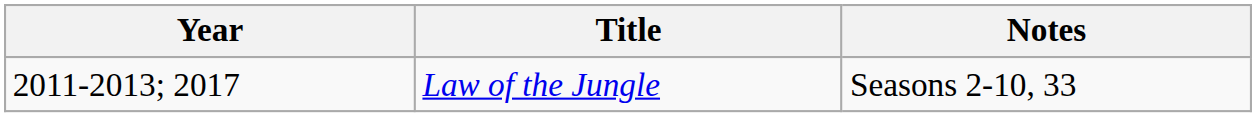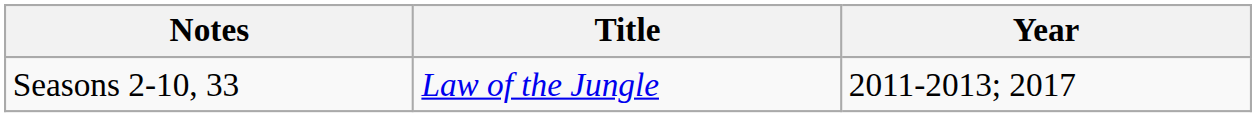columns swapped: Year <-> Notes
